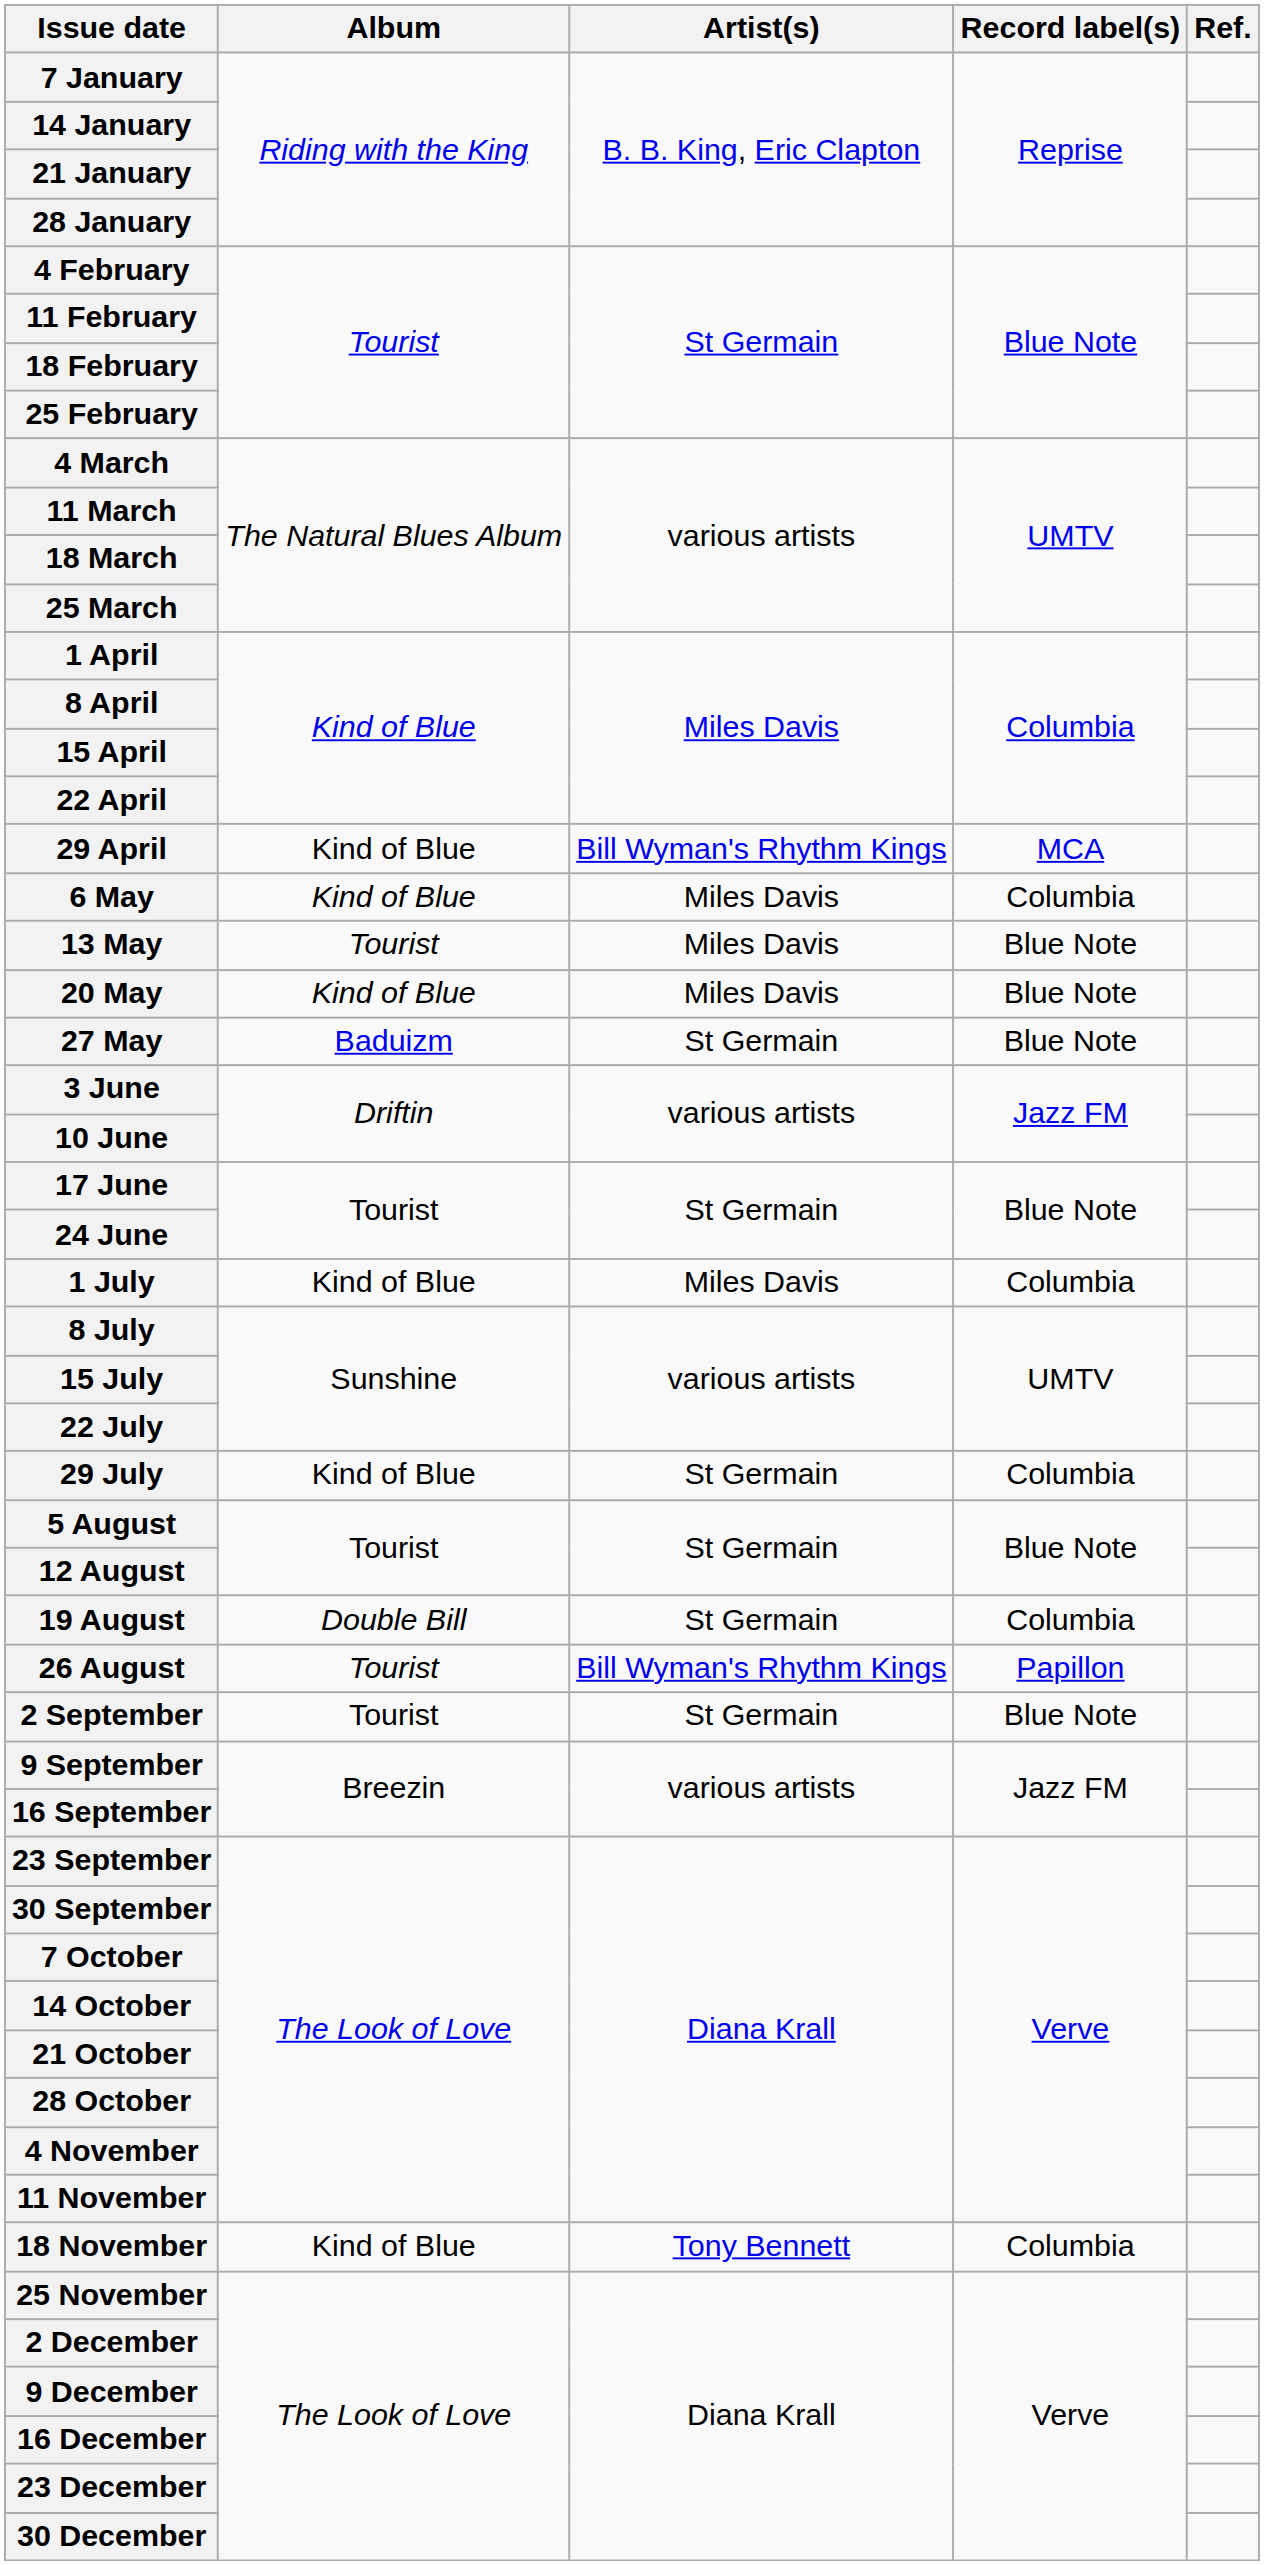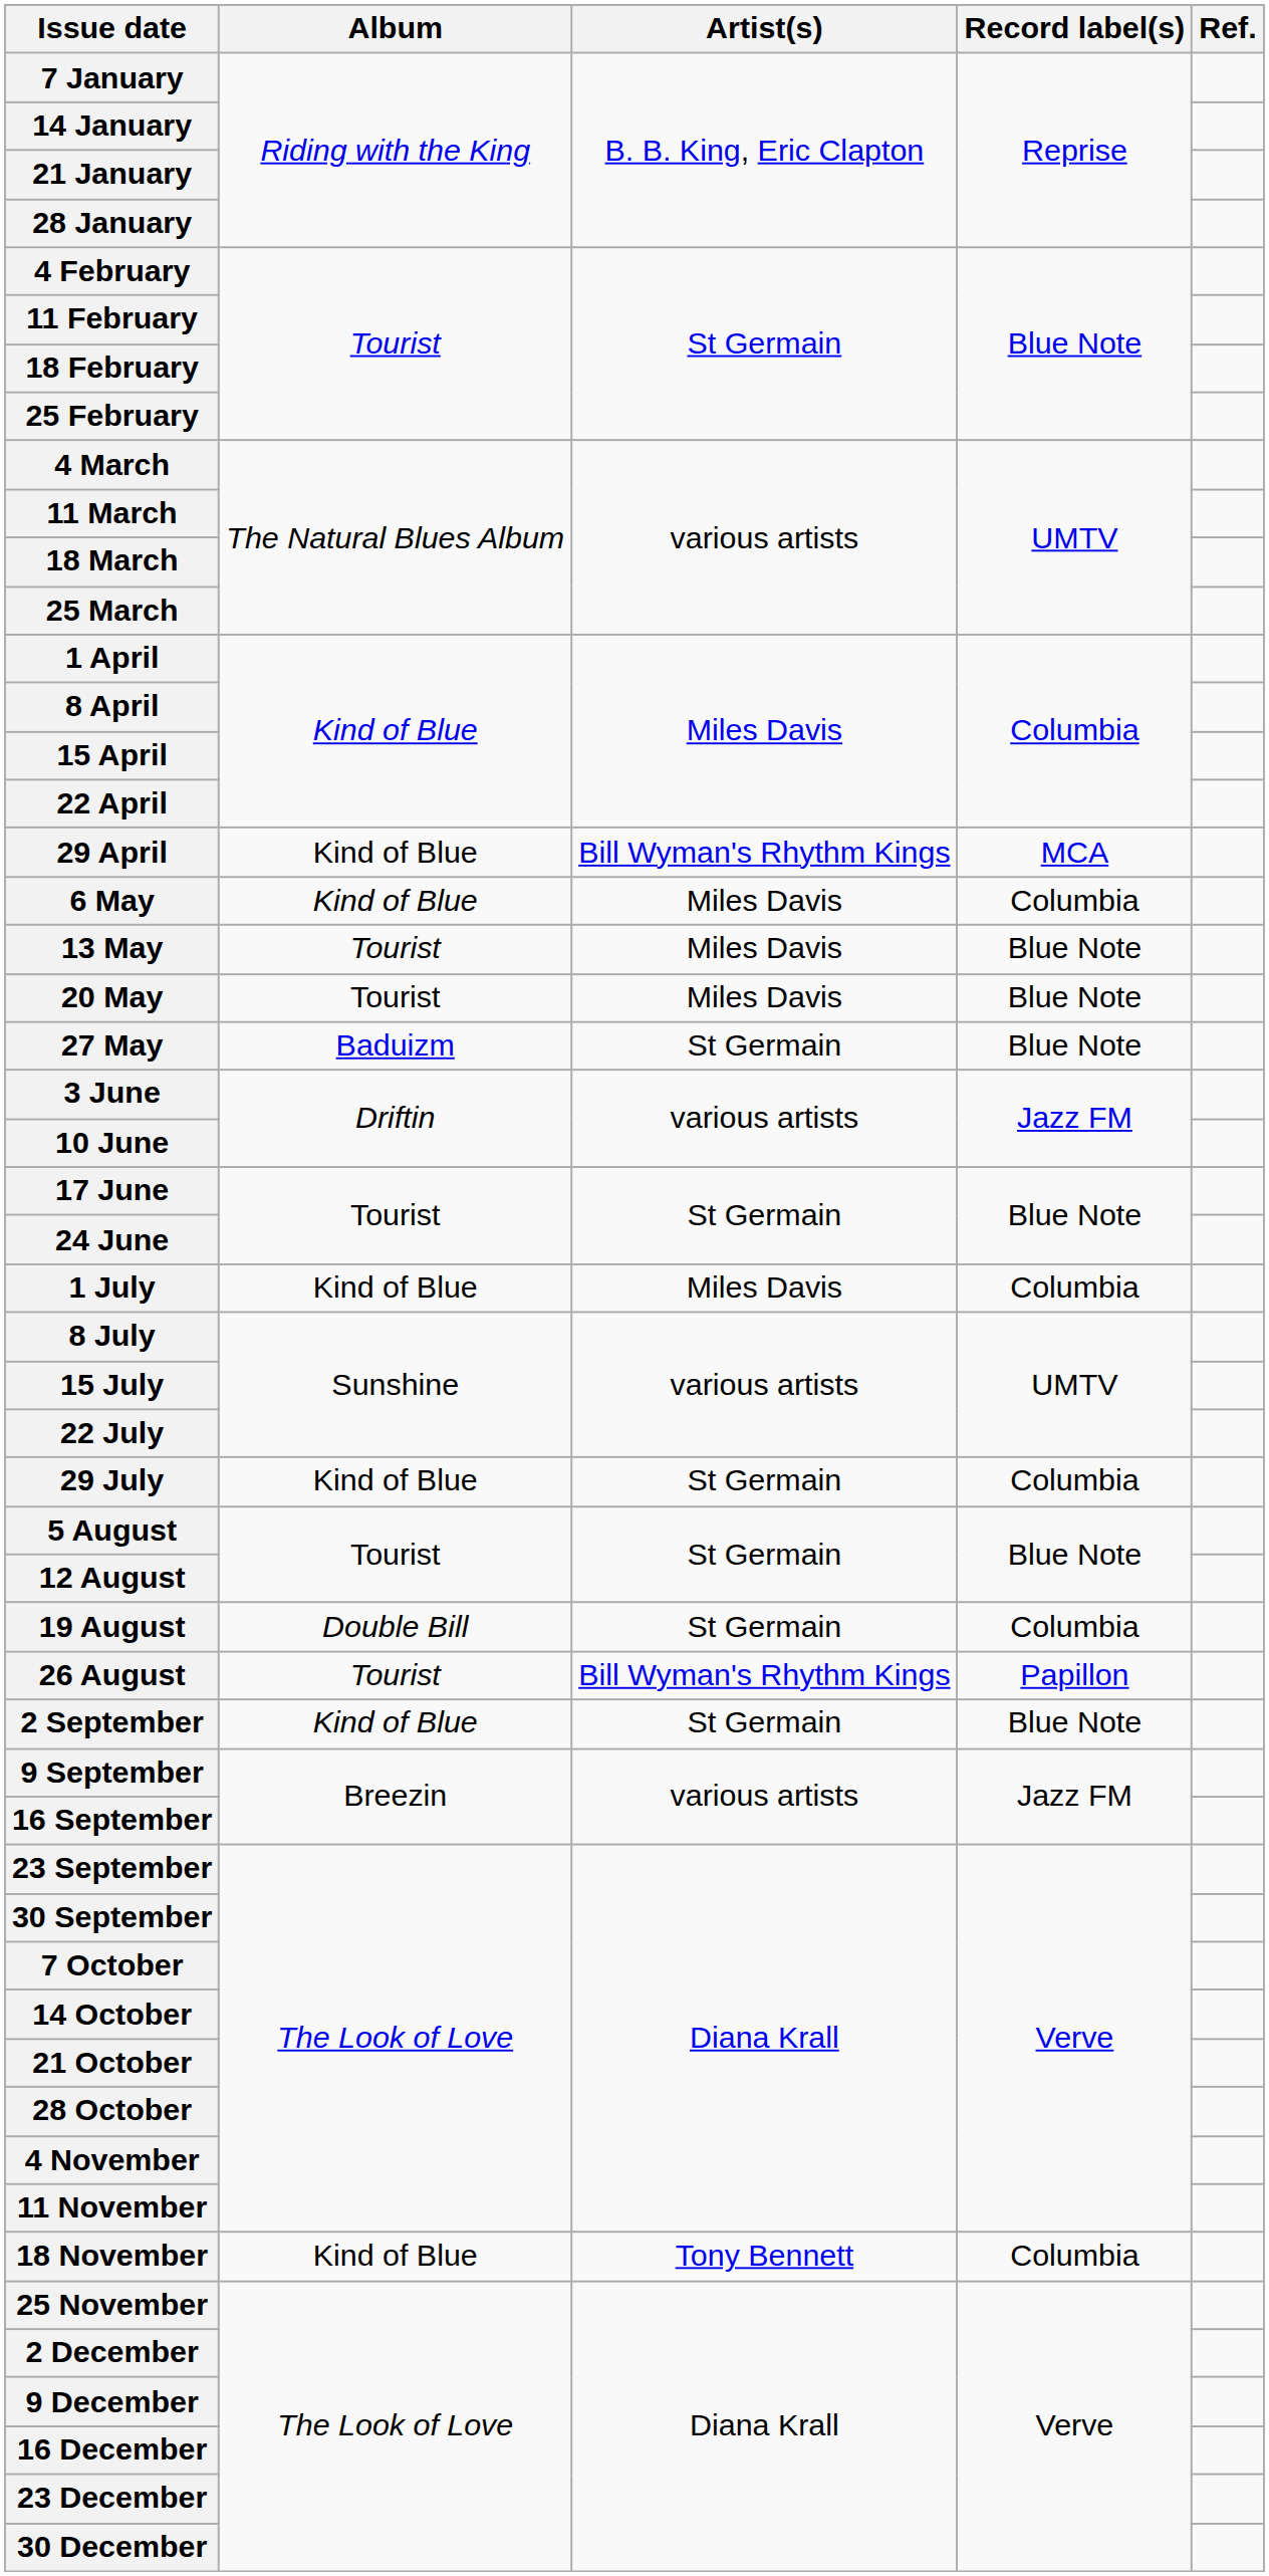20 May | Album: Kind of Blue -> Tourist
2 September | Album: Tourist -> Kind of Blue
